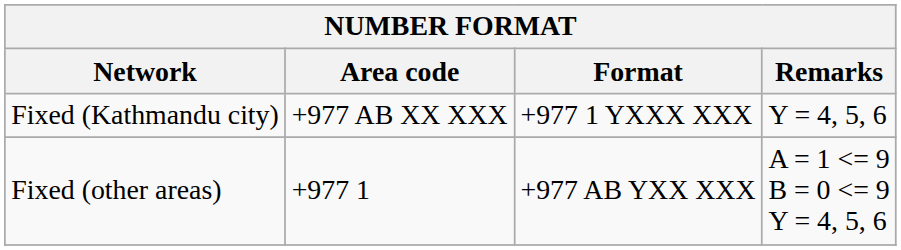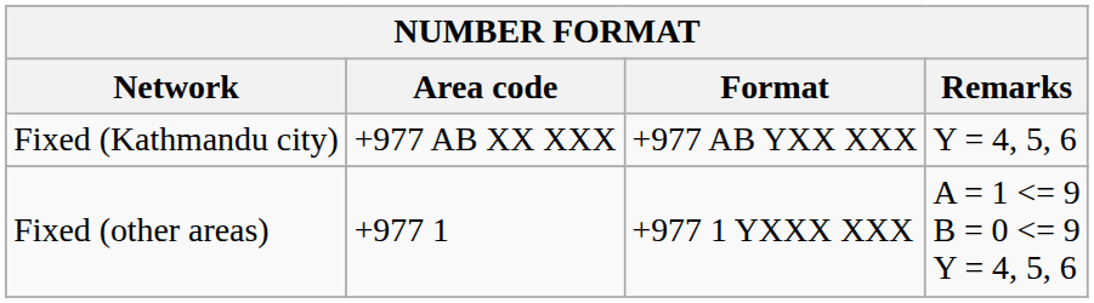Fixed (Kathmandu city) | Format: +977 1 YXXX XXX -> +977 AB YXX XXX
Fixed (other areas) | Format: +977 AB YXX XXX -> +977 1 YXXX XXX
